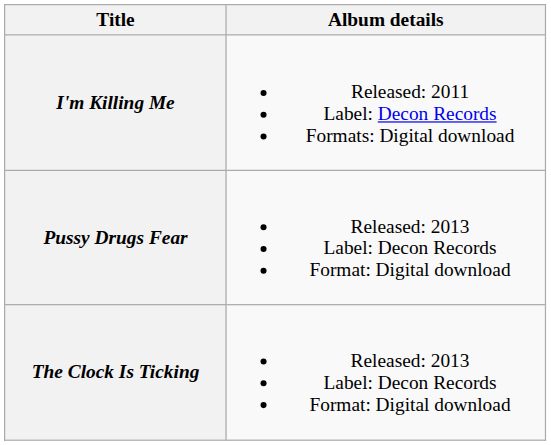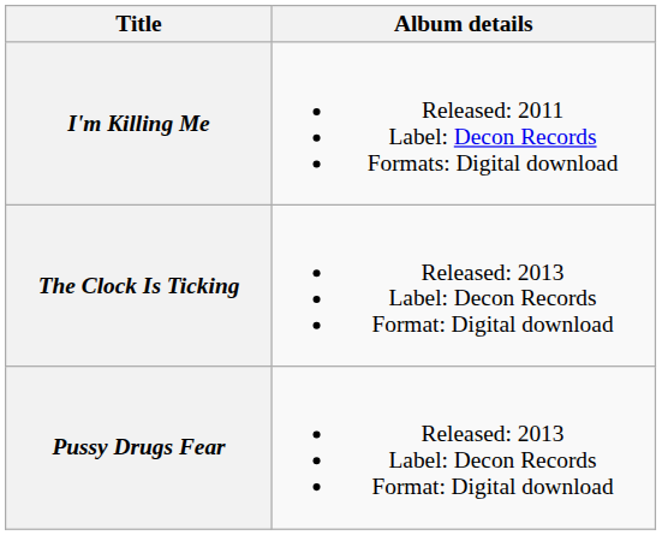rows swapped: Pussy Drugs Fear <-> The Clock Is Ticking
